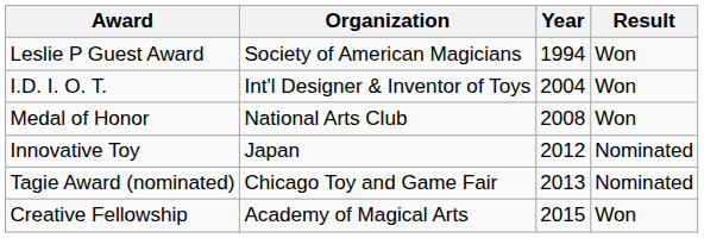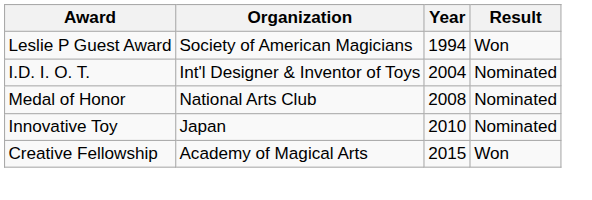I.D. I. O. T. | Result: Won -> Nominated
Medal of Honor | Result: Won -> Nominated
Innovative Toy | Year: 2012 -> 2010
- row: Tagie Award (nominated) | Chicago Toy and Game Fair | 2013 | Nominated
